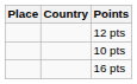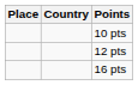rows swapped: 10 pts <-> 12 pts
